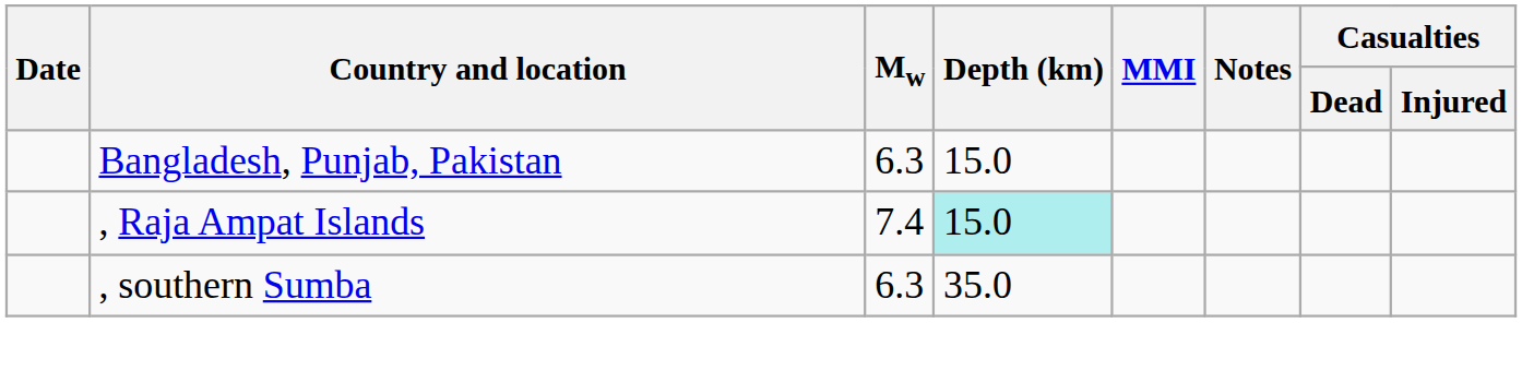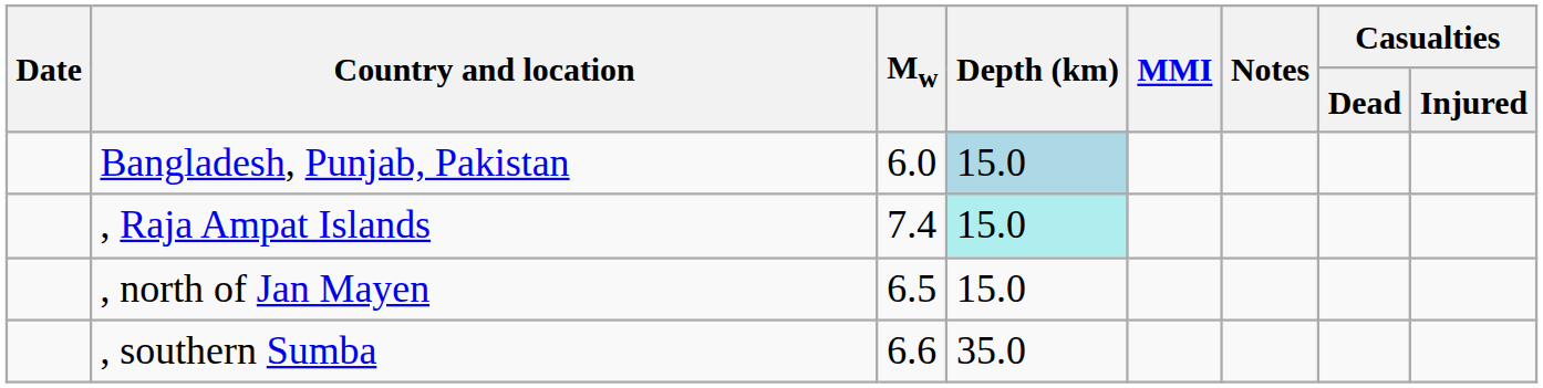Bangladesh, Punjab, Pakistan | Mw: 6.3 -> 6.0
Bangladesh, Punjab, Pakistan | Depth (km): no background -> lightblue background
+ row: , north of Jan Mayen | 6.5 | 15.0
, southern Sumba | Mw: 6.3 -> 6.6
